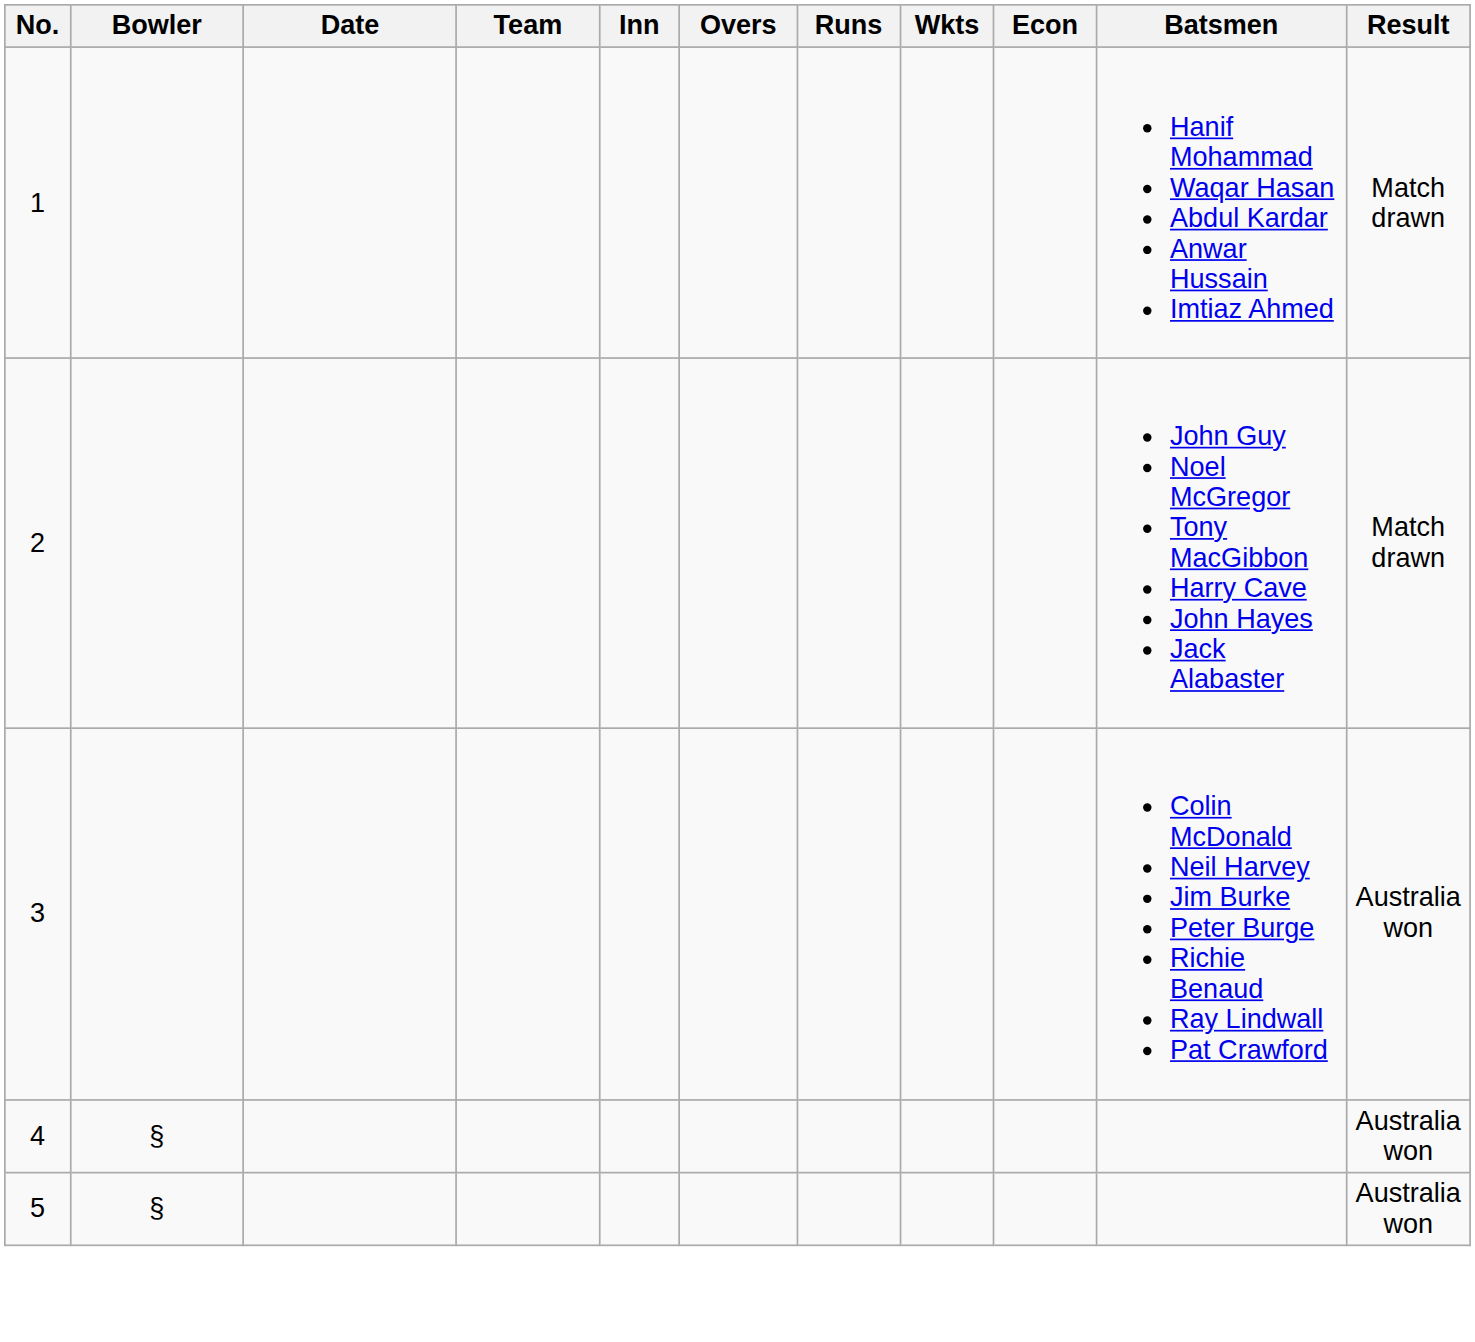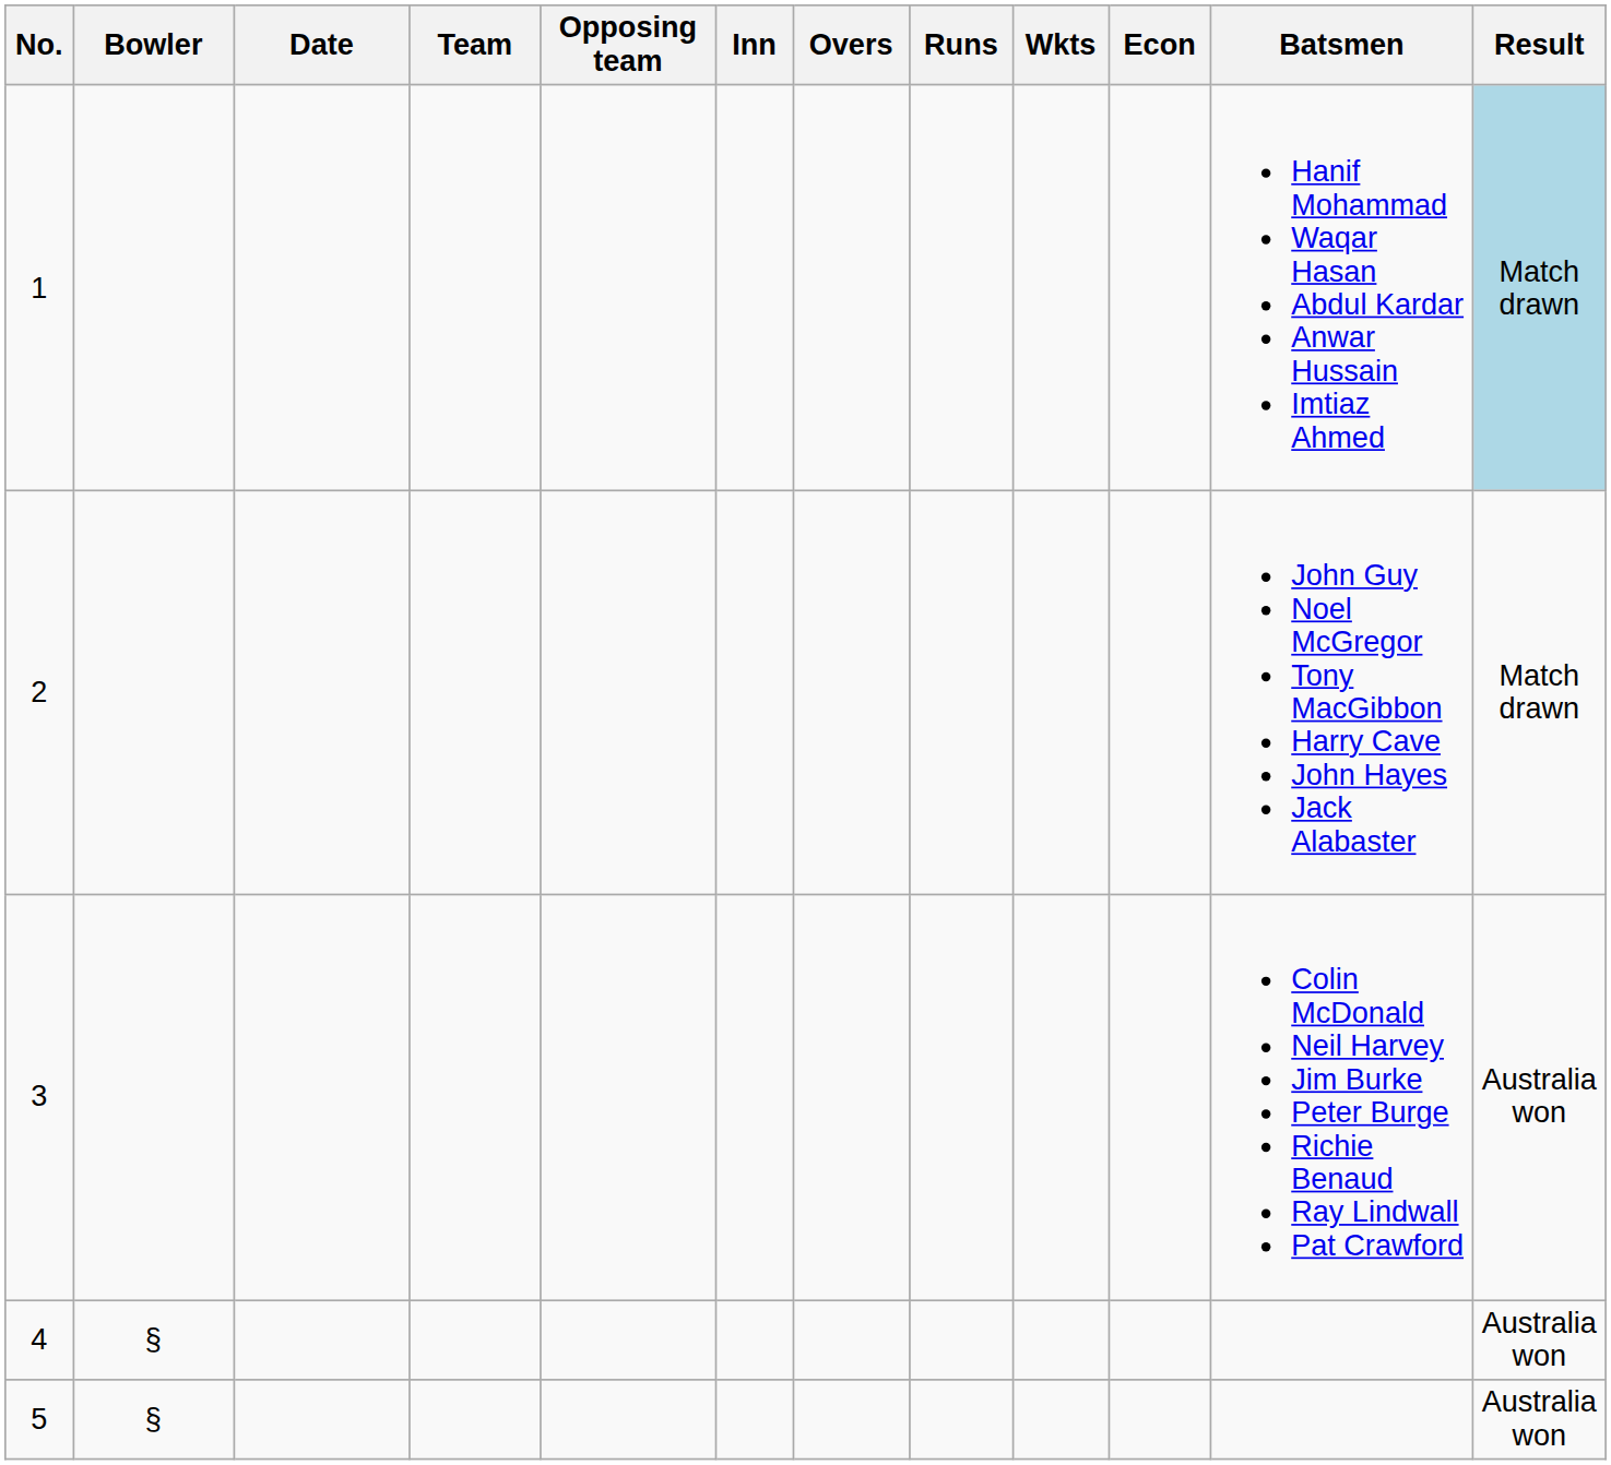+ column: Opposing team
1 | Result: no background -> lightblue background
